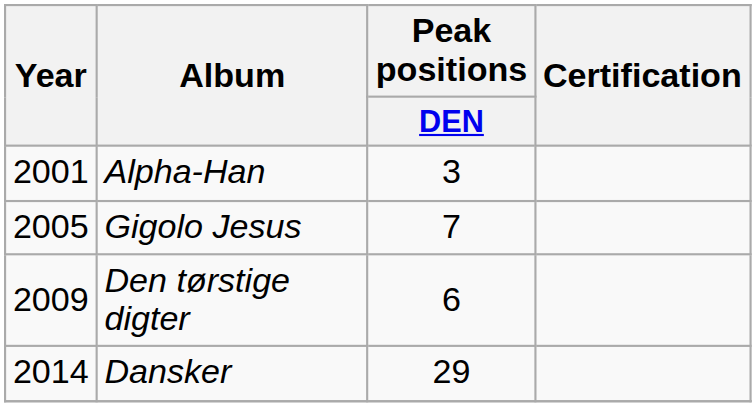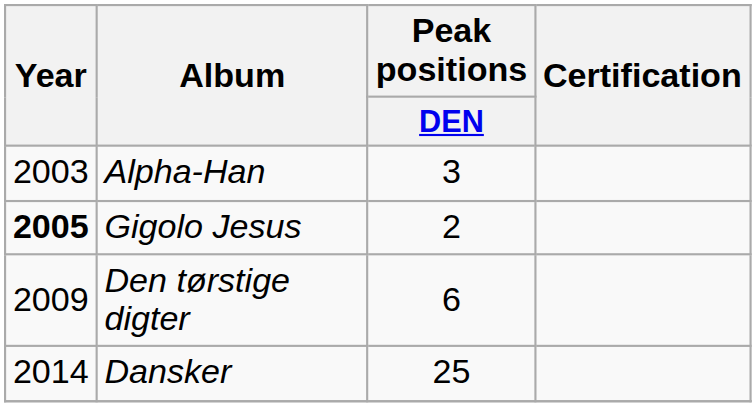Alpha-Han | Year: 2001 -> 2003
Gigolo Jesus | Year: normal -> bold
Gigolo Jesus | Peak positions / DEN: 7 -> 2
Dansker | Peak positions / DEN: 29 -> 25
